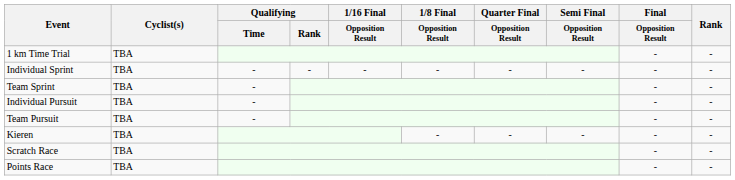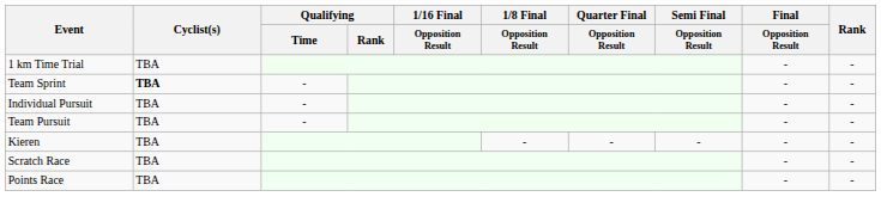- row: Individual Sprint | TBA | - | - | - | - | - | - | - | -
Team Sprint | Cyclist(s): normal -> bold
